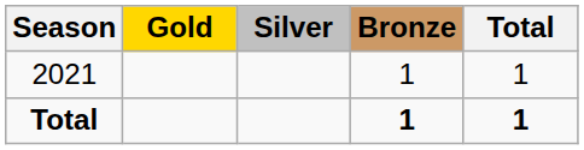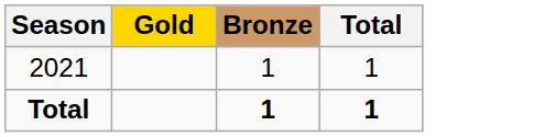- column: Silver
